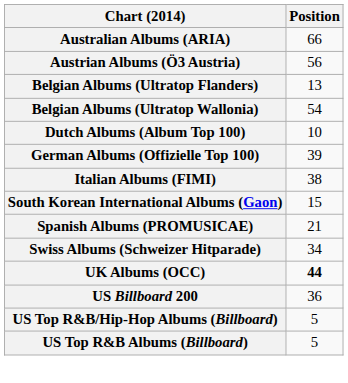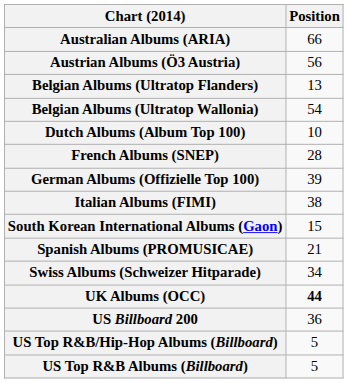+ row: French Albums (SNEP) | 28
